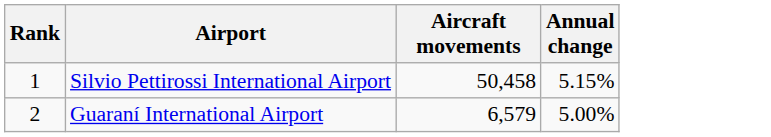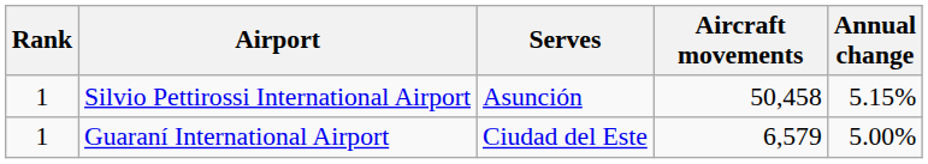+ column: Serves | Asunción | Ciudad del Este
Guaraní International Airport | Rank: 2 -> 1
